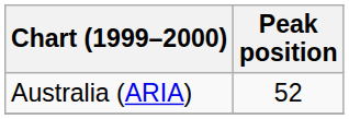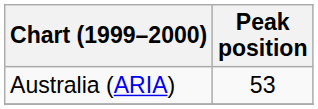Australia (ARIA) | Peak position: 52 -> 53
